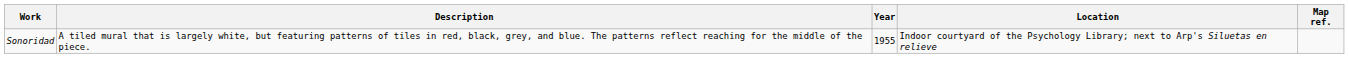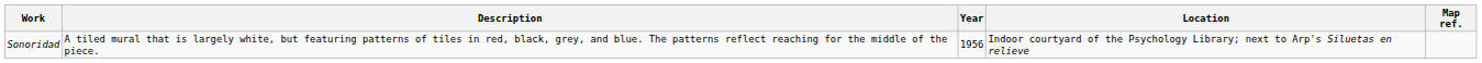Sonoridad | Year: 1955 -> 1956
